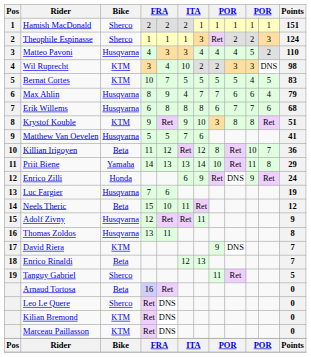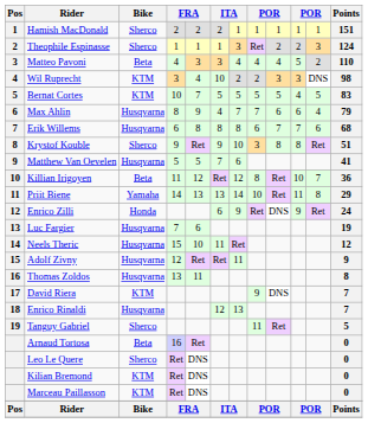Matteo Pavoni | Bike: Husqvarna -> Beta
Krystof Kouble | Bike: KTM -> Sherco
Neels Theric | Bike: Beta -> Husqvarna
Enrico Rinaldi | Bike: Beta -> Husqvarna
